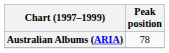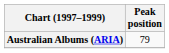Australian Albums (ARIA) | Peak position: 78 -> 79
